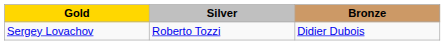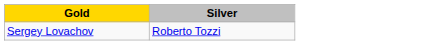- column: Bronze | Didier Dubois
